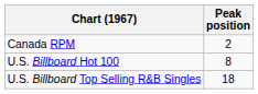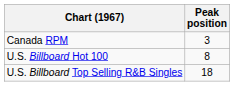Canada RPM | Peak position: 2 -> 3
